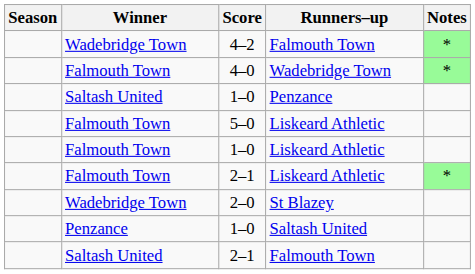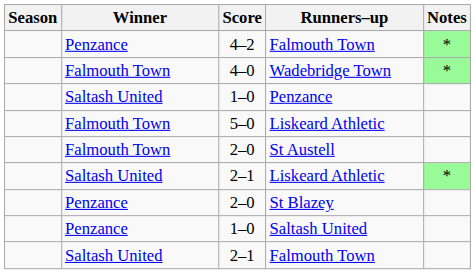4–2 / Falmouth Town | Winner: Wadebridge Town -> Penzance
- row: Falmouth Town | 1–0 | Liskeard Athletic
+ row: Falmouth Town | 2–0 | St Austell
2–1 / Liskeard Athletic | Winner: Falmouth Town -> Saltash United
St Blazey | Winner: Wadebridge Town -> Penzance
